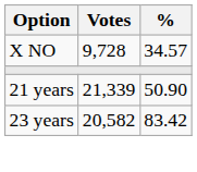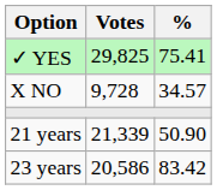+ row: ✓ YES | 29,825 | 75.41
23 years | Votes: 20,582 -> 20,586
